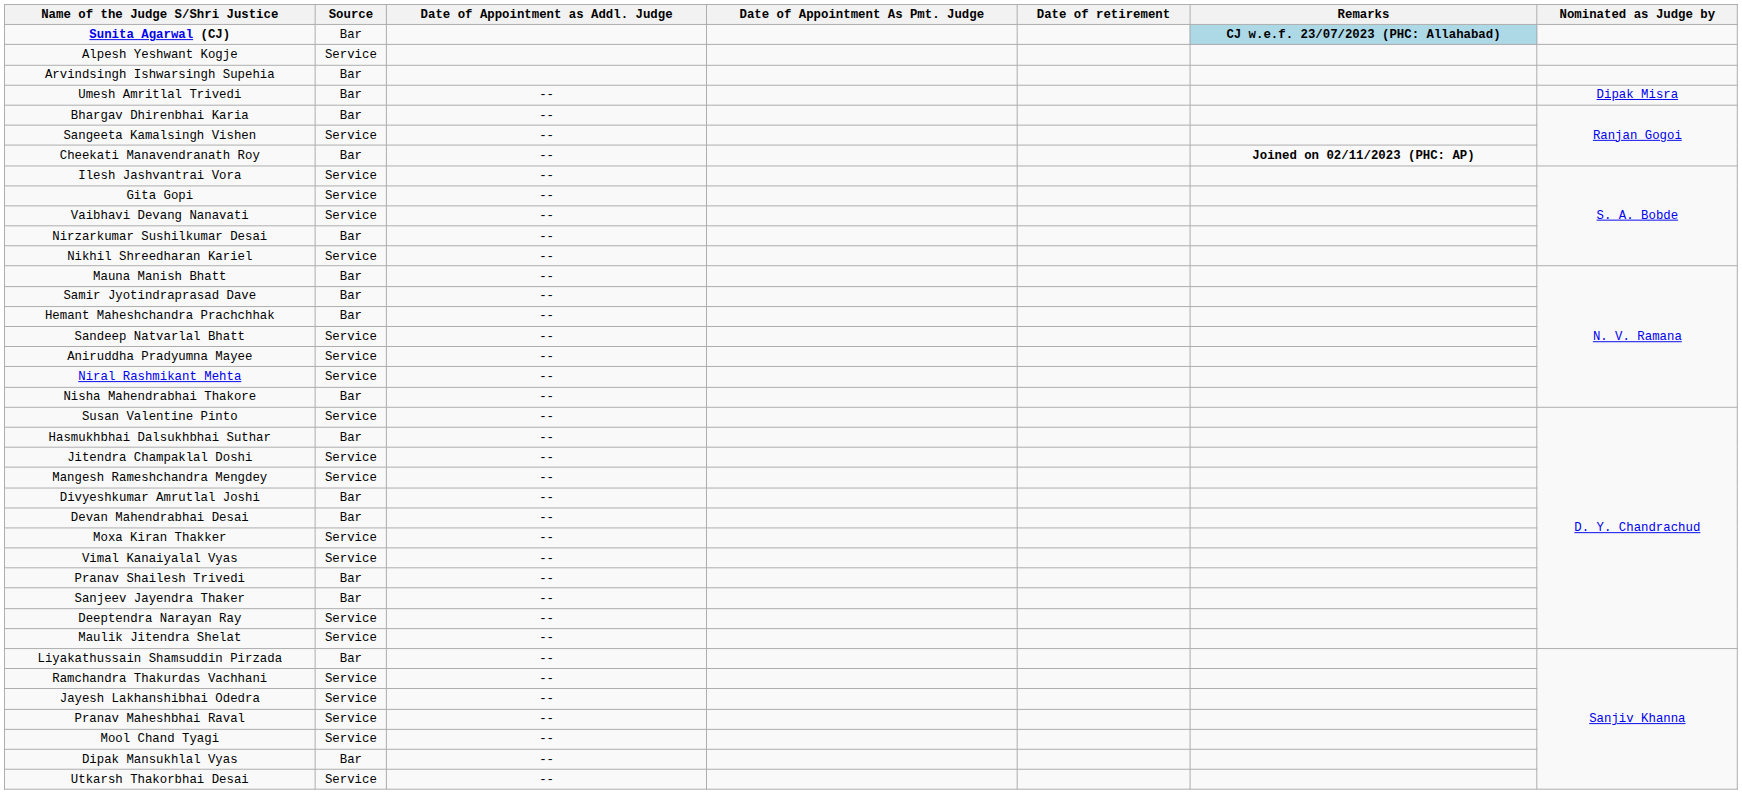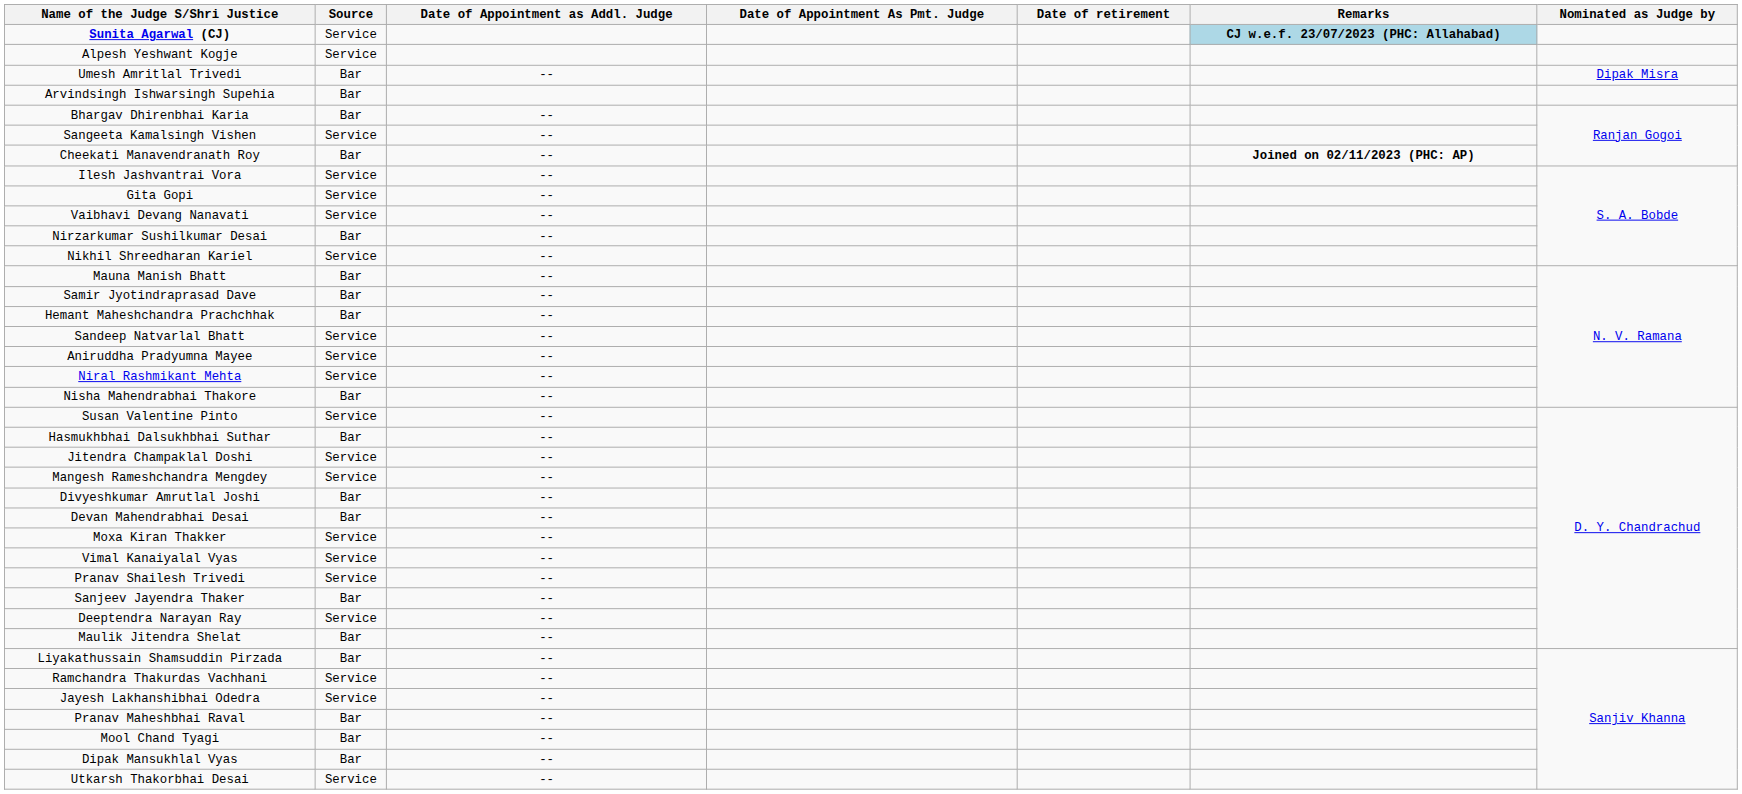Sunita Agarwal (CJ) | Source: Bar -> Service
rows swapped: Arvindsingh Ishwarsingh Supehia <-> Umesh Amritlal Trivedi
Pranav Shailesh Trivedi | Source: Bar -> Service
Maulik Jitendra Shelat | Source: Service -> Bar
Pranav Maheshbhai Raval | Source: Service -> Bar
Mool Chand Tyagi | Source: Service -> Bar
